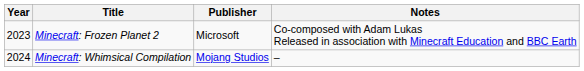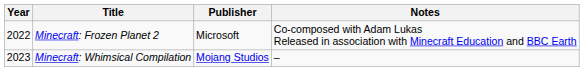Minecraft: Frozen Planet 2 | Year: 2023 -> 2022
Minecraft: Whimsical Compilation | Year: 2024 -> 2023
